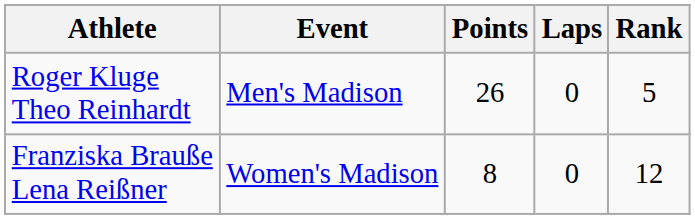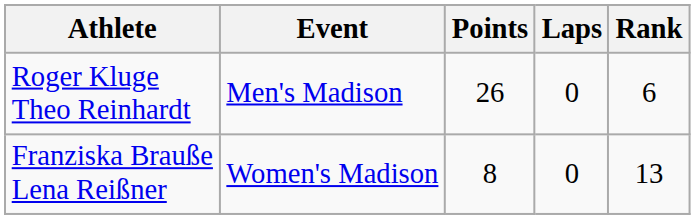Roger Kluge Theo Reinhardt | Rank: 5 -> 6
Franziska Brauße Lena Reißner | Rank: 12 -> 13
